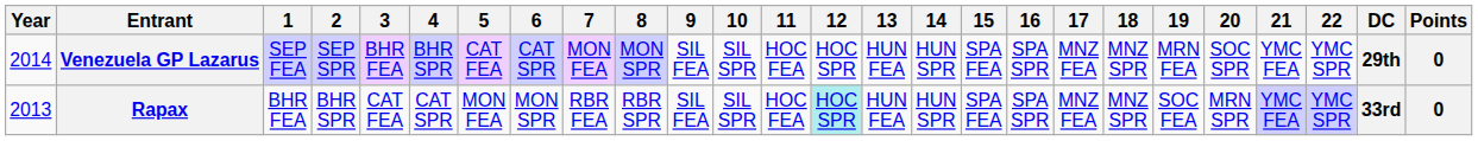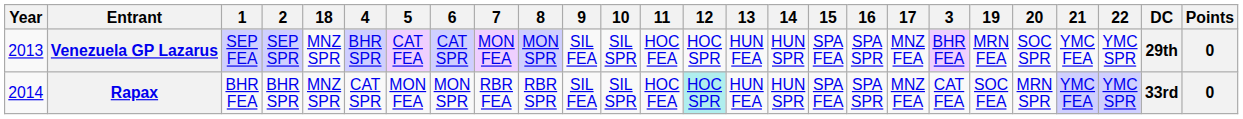columns swapped: 3 <-> 18
Venezuela GP Lazarus | Year: 2014 -> 2013
Rapax | Year: 2013 -> 2014
